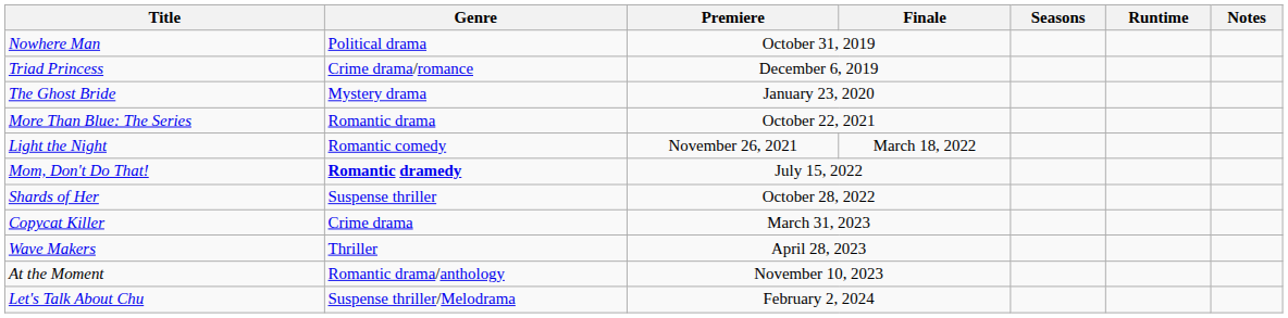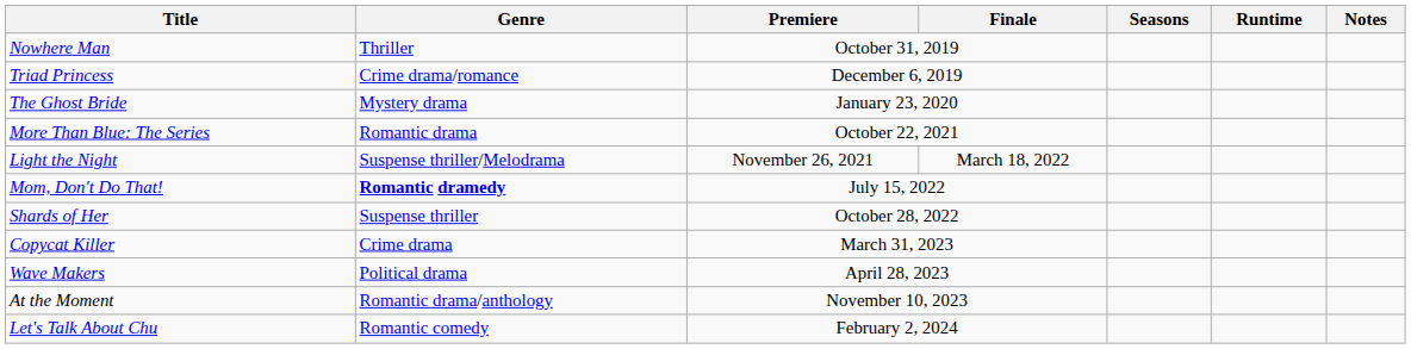Nowhere Man | Genre: Political drama -> Thriller
Light the Night | Genre: Romantic comedy -> Suspense thriller/Melodrama
Wave Makers | Genre: Thriller -> Political drama
Let's Talk About Chu | Genre: Suspense thriller/Melodrama -> Romantic comedy
